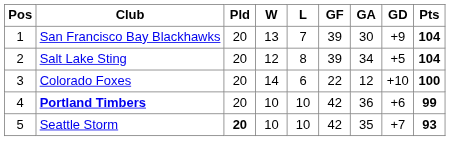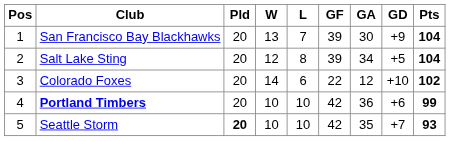Colorado Foxes | Pts: 100 -> 102
